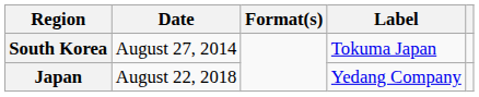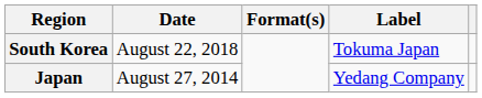South Korea | Date: August 27, 2014 -> August 22, 2018
Japan | Date: August 22, 2018 -> August 27, 2014
